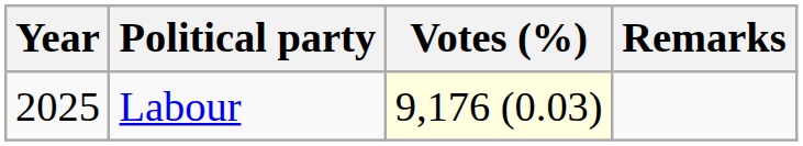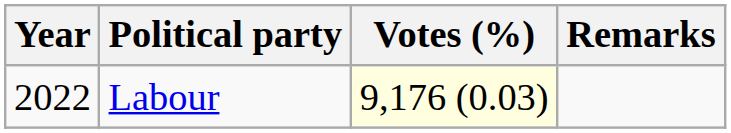Labour | Year: 2025 -> 2022
